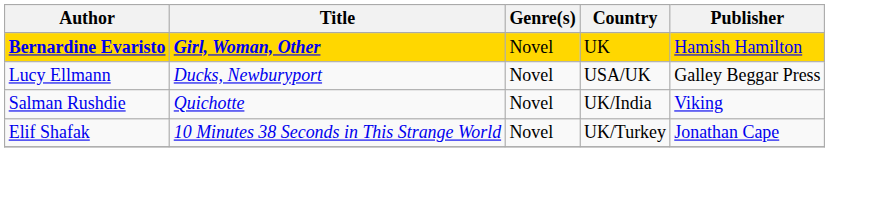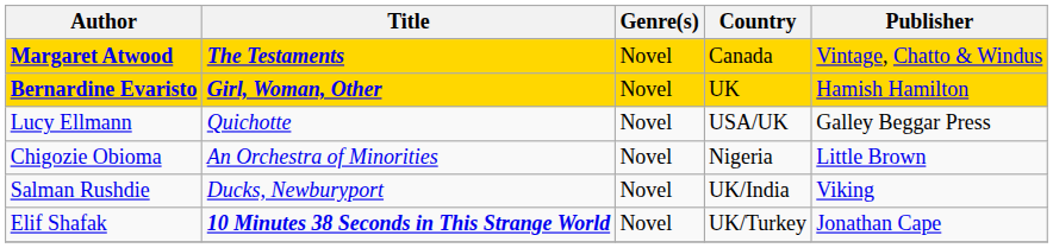+ row: Margaret Atwood | The Testaments | Novel | Canada | Vintage, Chatto & Windus
Lucy Ellmann | Title: Ducks, Newburyport -> Quichotte
+ row: Chigozie Obioma | An Orchestra of Minorities | Novel | Nigeria | Little Brown
Salman Rushdie | Title: Quichotte -> Ducks, Newburyport
Elif Shafak | Title: normal -> bold
